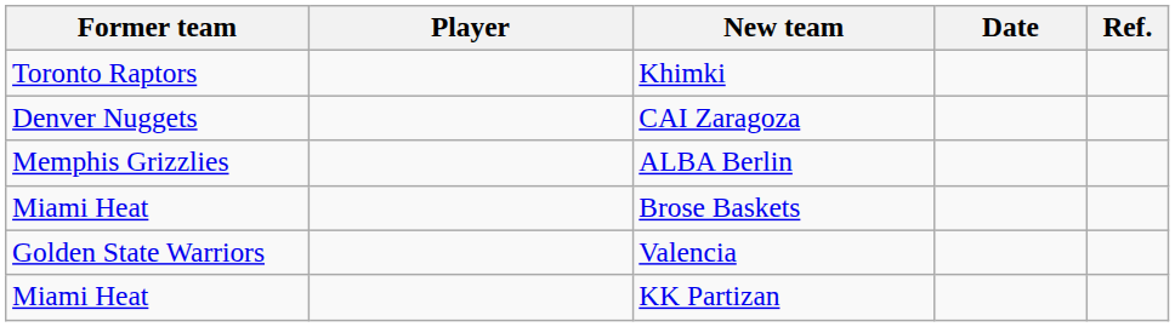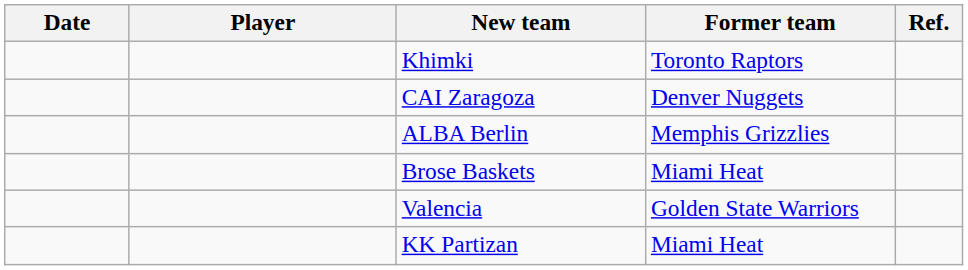columns swapped: Date <-> Former team
